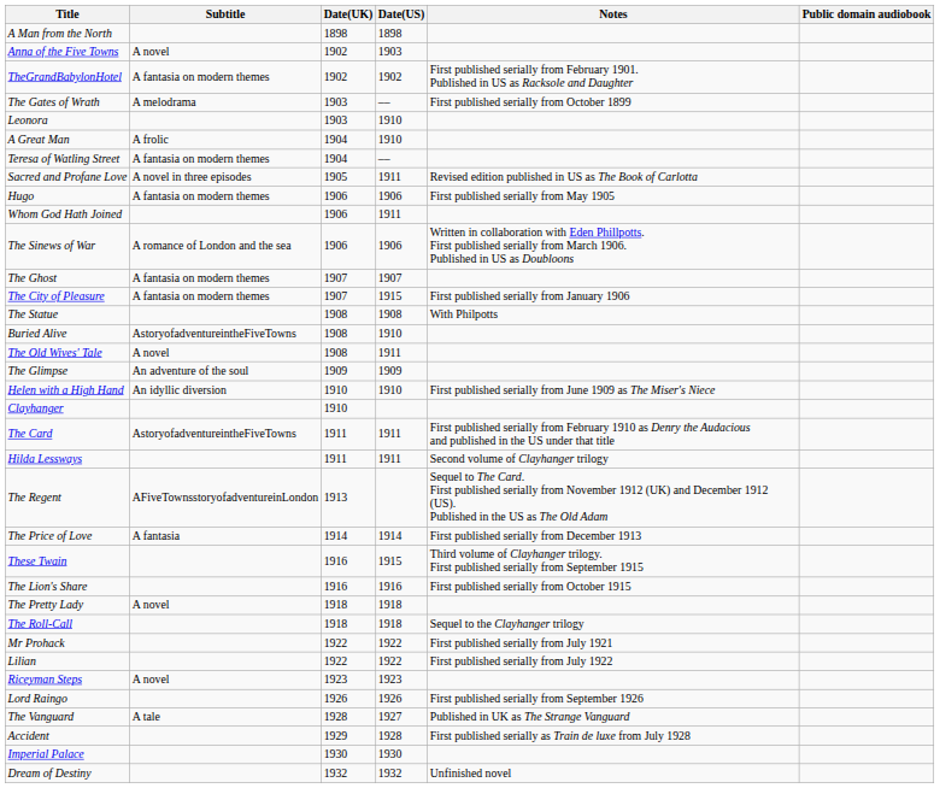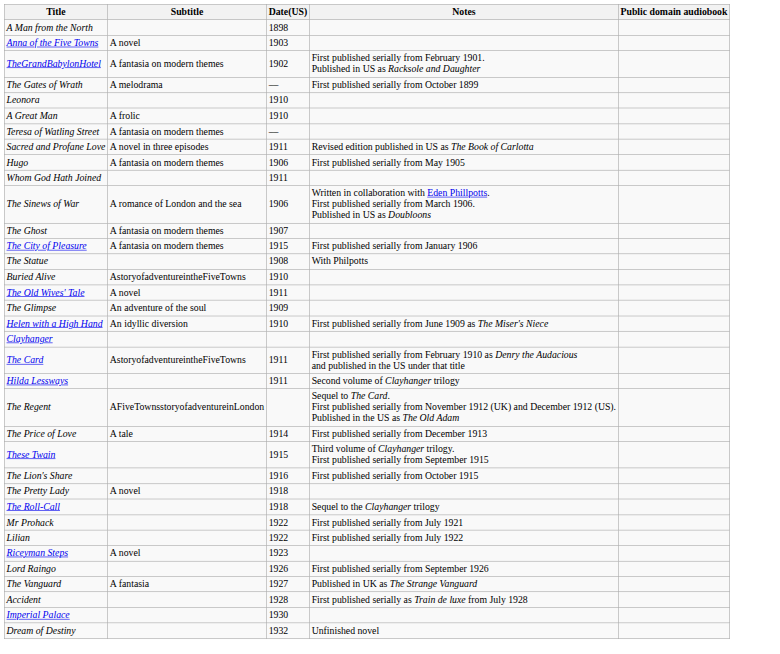- column: Date(UK) | 1898 | 1902 | 1902 | 1903 | 1903 | 1904 | 1904 | 1905 | 1906 | 1906 | 1906 | 1907 | 1907 | 1908 | 1908 | 1908 | 1909 | 1910 | 1910 | 1911 | 1911 | 1913 | 1914 | 1916 | 1916 | 1918 | 1918 | 1922 | 1922 | 1923 | 1926 | 1928 | 1929 | 1930 | 1932
The Price of Love | Subtitle: A fantasia -> A tale
The Vanguard | Subtitle: A tale -> A fantasia
